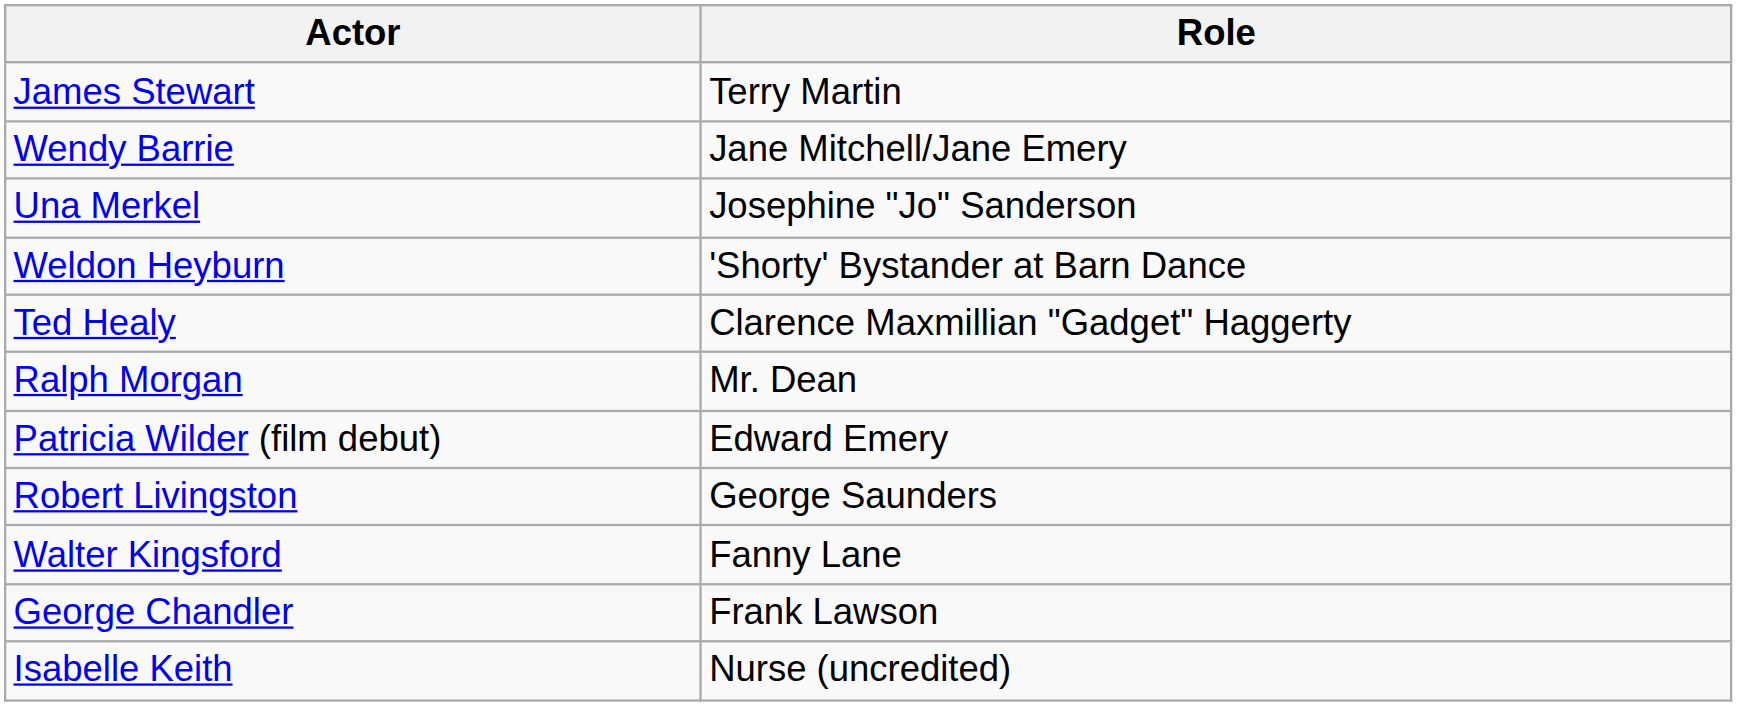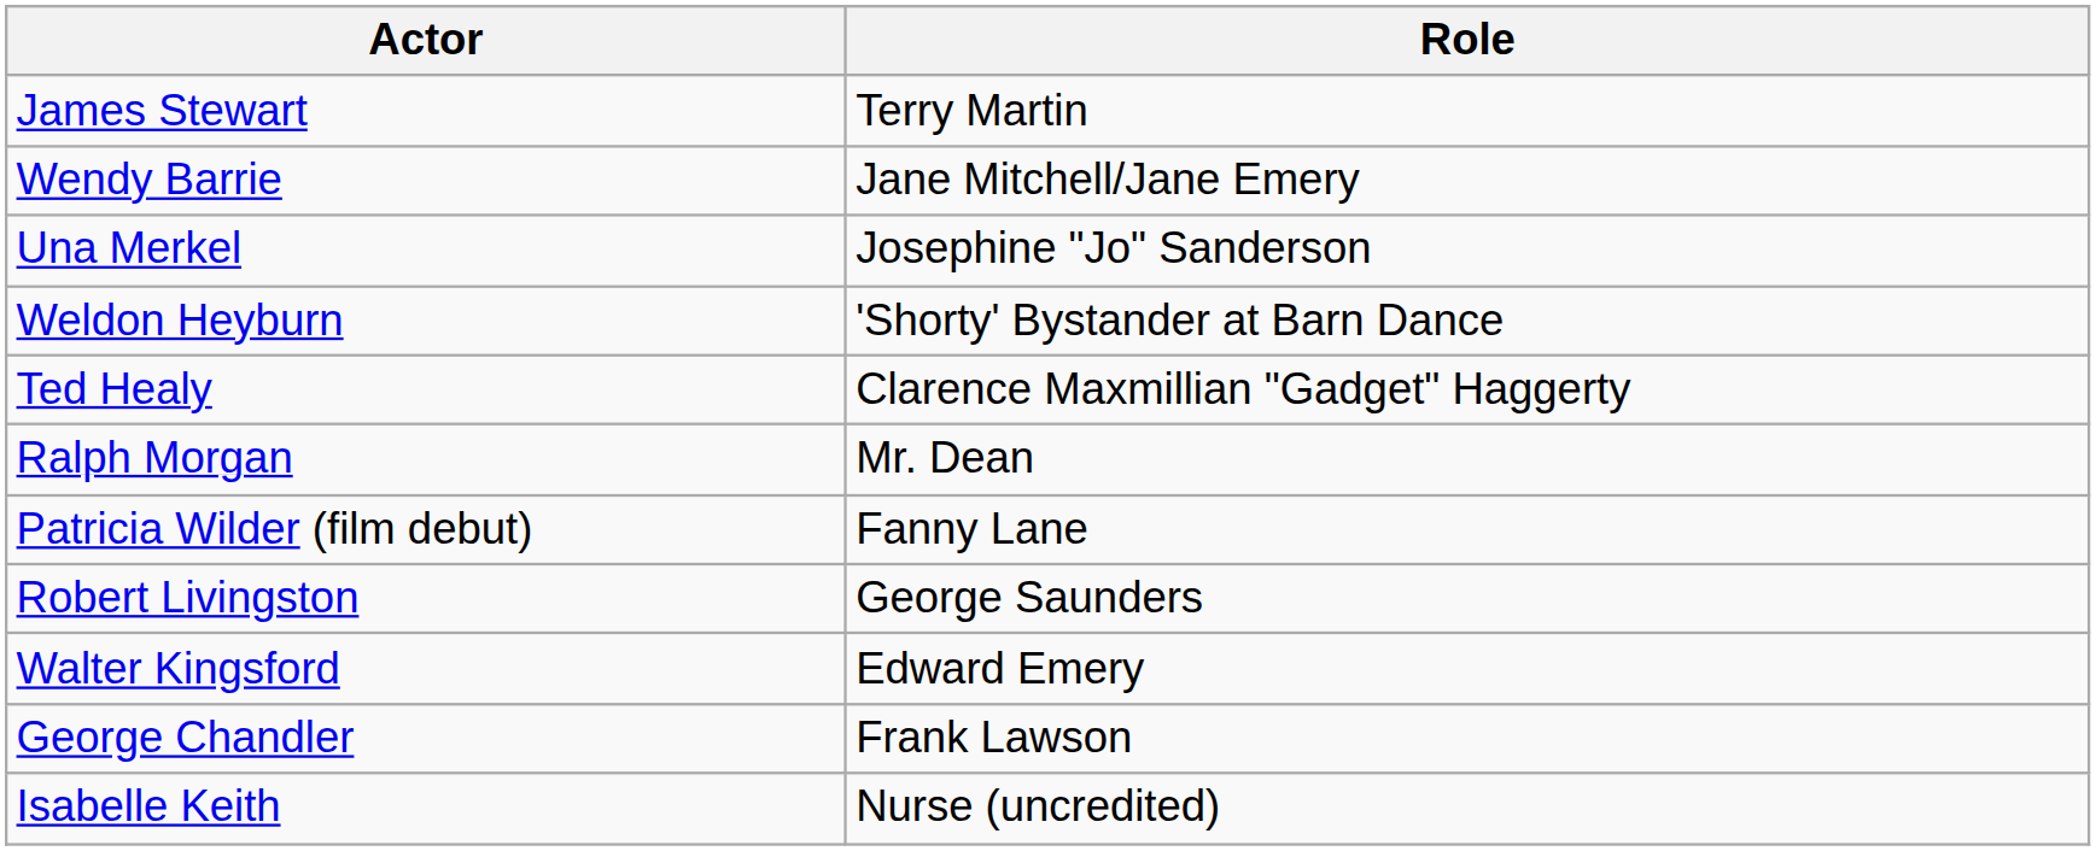Patricia Wilder (film debut) | Role: Edward Emery -> Fanny Lane
Walter Kingsford | Role: Fanny Lane -> Edward Emery
